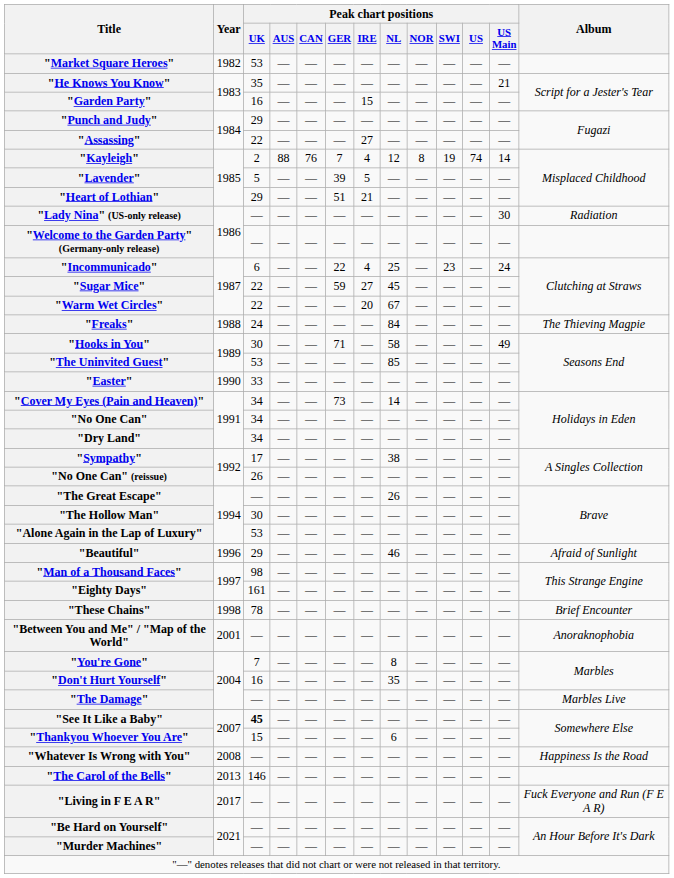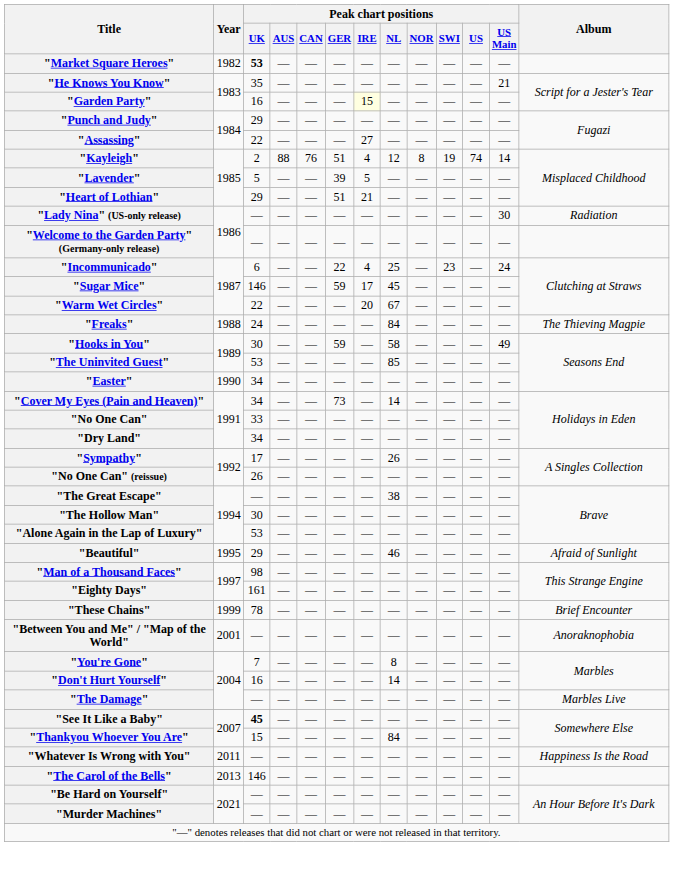"Market Square Heroes" | Peak chart positions / UK: normal -> bold
"Garden Party" | Peak chart positions / IRE: no background -> lightyellow background
"Kayleigh" | Peak chart positions / GER: 7 -> 51
"Sugar Mice" | Peak chart positions / UK: 22 -> 146
"Sugar Mice" | Peak chart positions / IRE: 27 -> 17
"Hooks in You" | Peak chart positions / GER: 71 -> 59
"Easter" | Peak chart positions / UK: 33 -> 34
"No One Can" | Peak chart positions / UK: 34 -> 33
"Sympathy" | Peak chart positions / NL: 38 -> 26
"The Great Escape" | Peak chart positions / NL: 26 -> 38
"Beautiful" | Year: 1996 -> 1995
"These Chains" | Year: 1998 -> 1999
"Don't Hurt Yourself" | Peak chart positions / NL: 35 -> 14
"Thankyou Whoever You Are" | Peak chart positions / NL: 6 -> 84
"Whatever Is Wrong with You" | Year: 2008 -> 2011
- row: "Living in F E A R" | 2017 | — | — | — | — | — | — | — | — | — | — | Fuck Everyone and Run (F E A R)
